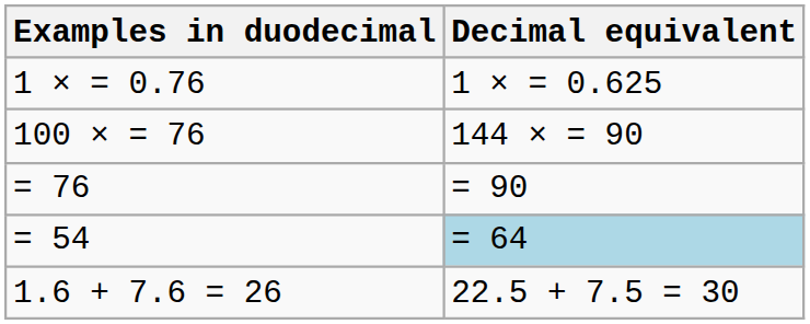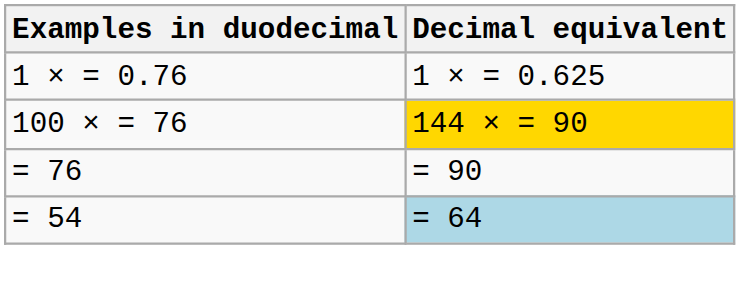100 × = 76 | Decimal equivalent: no background -> gold background
- row: 1.6 + 7.6 = 26 | 22.5 + 7.5 = 30
